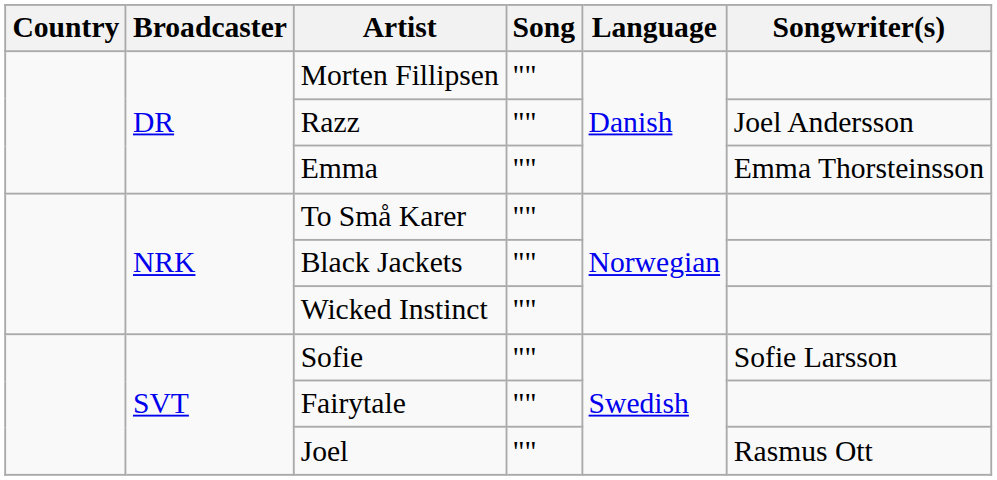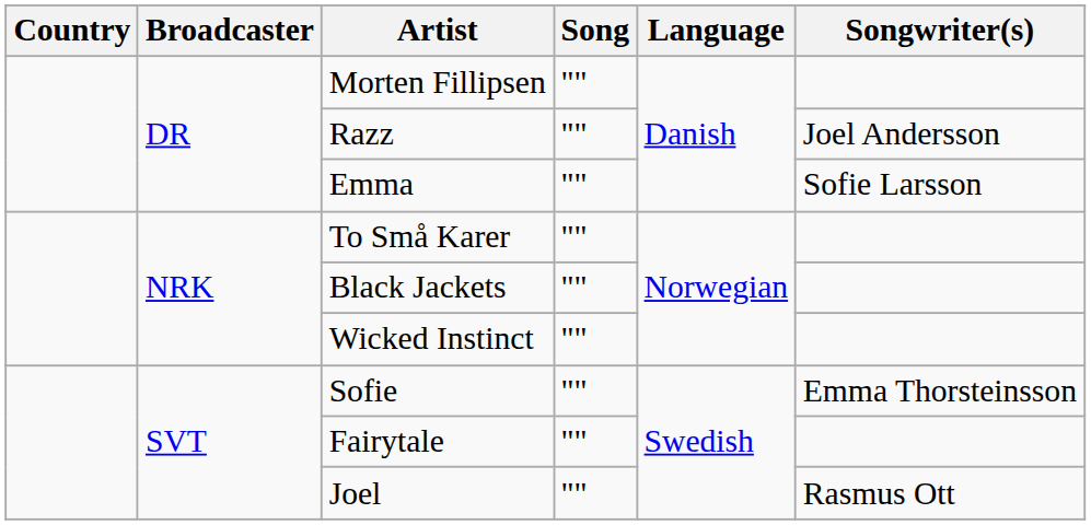Emma | Songwriter(s): Emma Thorsteinsson -> Sofie Larsson
Sofie | Songwriter(s): Sofie Larsson -> Emma Thorsteinsson
